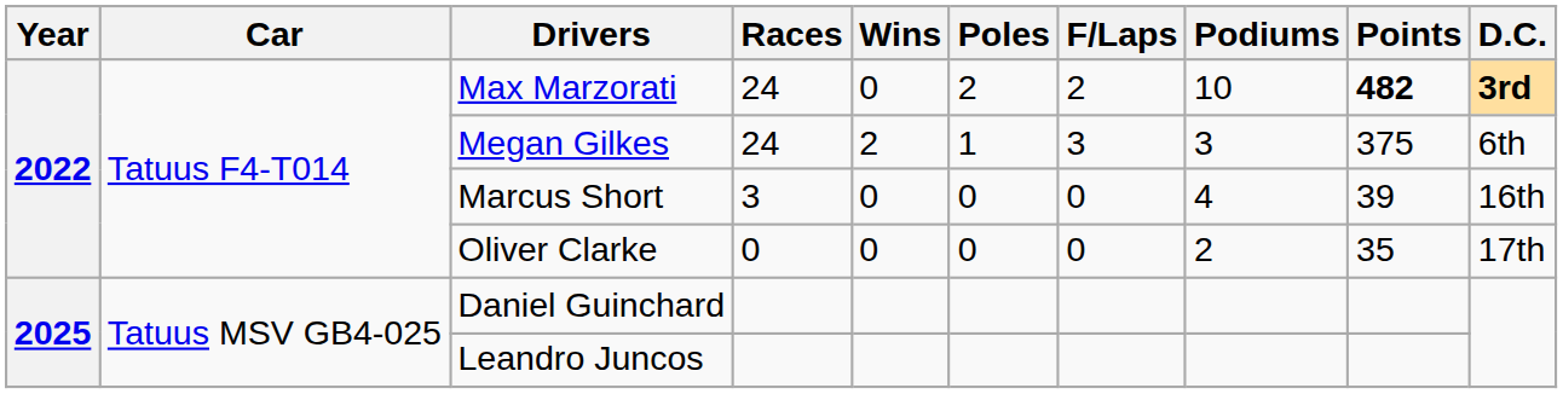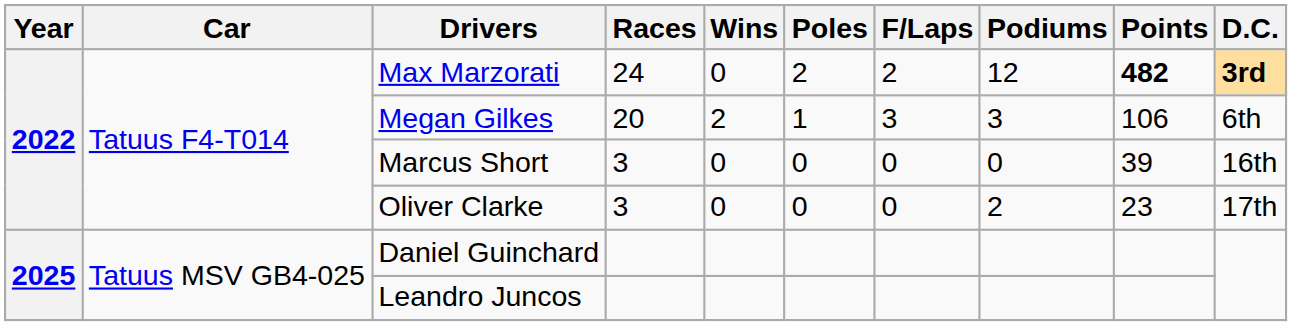Max Marzorati | Podiums: 10 -> 12
Megan Gilkes | Races: 24 -> 20
Megan Gilkes | Points: 375 -> 106
Marcus Short | Podiums: 4 -> 0
Oliver Clarke | Races: 0 -> 3
Oliver Clarke | Points: 35 -> 23
